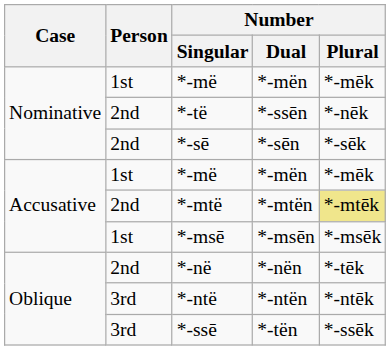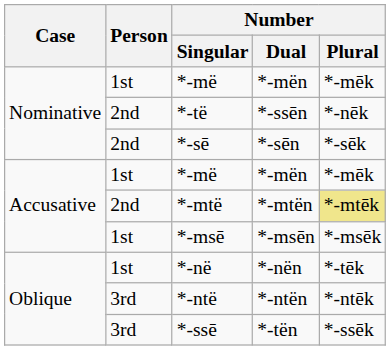*-në | Person: 2nd -> 1st
